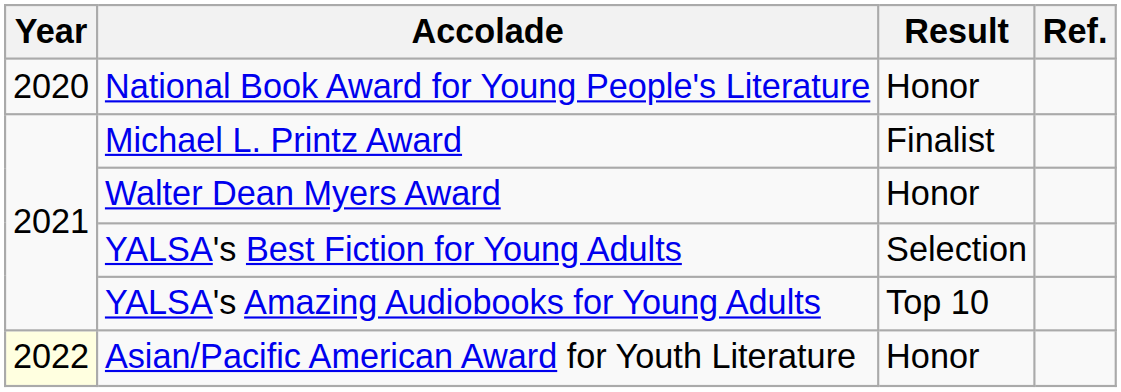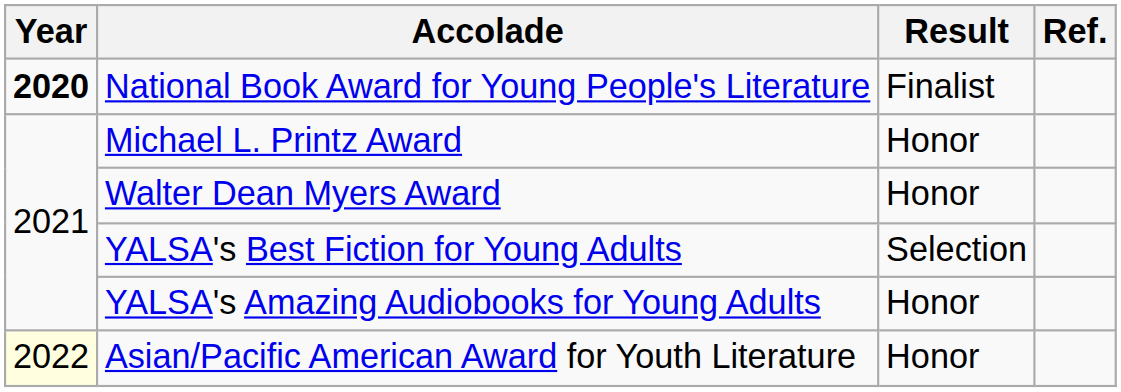National Book Award for Young People's Literature | Year: normal -> bold
National Book Award for Young People's Literature | Result: Honor -> Finalist
Michael L. Printz Award | Result: Finalist -> Honor
YALSA's Amazing Audiobooks for Young Adults | Result: Top 10 -> Honor
